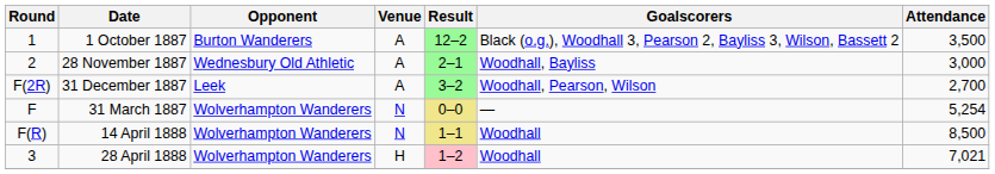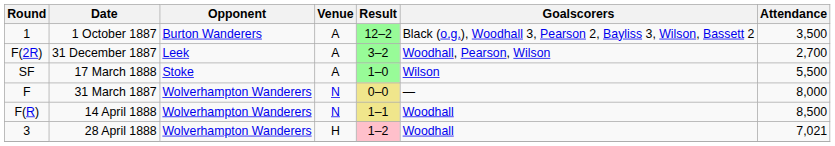- row: 2 | 28 November 1887 | Wednesbury Old Athletic | A | 2–1 | Woodhall, Bayliss | 3,000
+ row: SF | 17 March 1888 | Stoke | A | 1–0 | Wilson | 5,500
31 March 1887 | Attendance: 5,254 -> 8,000
